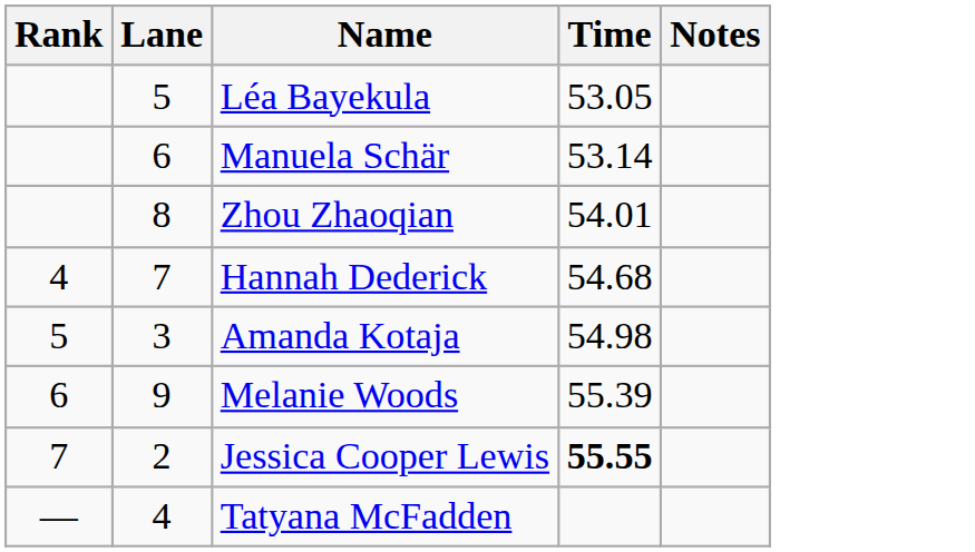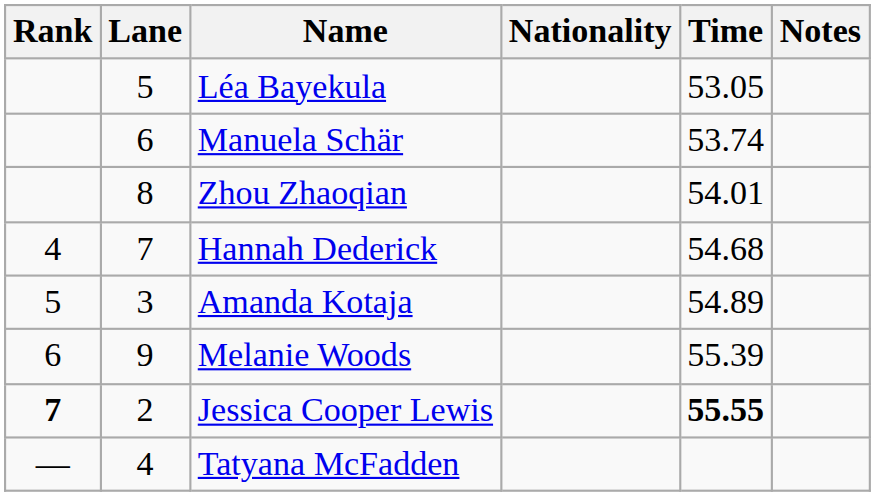+ column: Nationality
Manuela Schär | Time: 53.14 -> 53.74
Amanda Kotaja | Time: 54.98 -> 54.89
Jessica Cooper Lewis | Rank: normal -> bold
